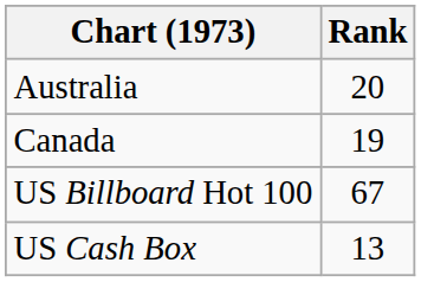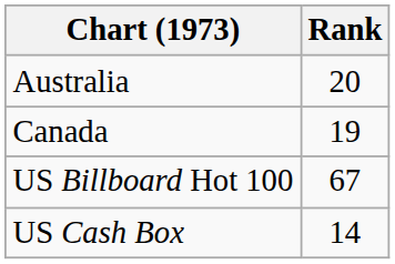US Cash Box | Rank: 13 -> 14
